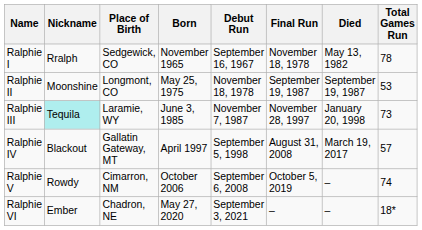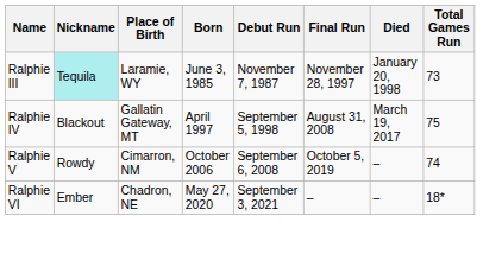- row: Ralphie I | Rralph | Sedgewick, CO | November 1965 | September 16, 1967 | November 18, 1978 | May 13, 1982 | 78
- row: Ralphie II | Moonshine | Longmont, CO | May 25, 1975 | November 18, 1978 | September 19, 1987 | September 19, 1987 | 53
Ralphie IV | Total Games Run: 57 -> 75
